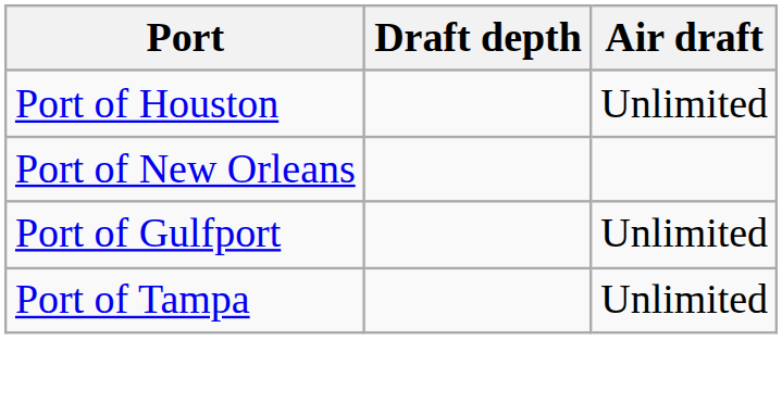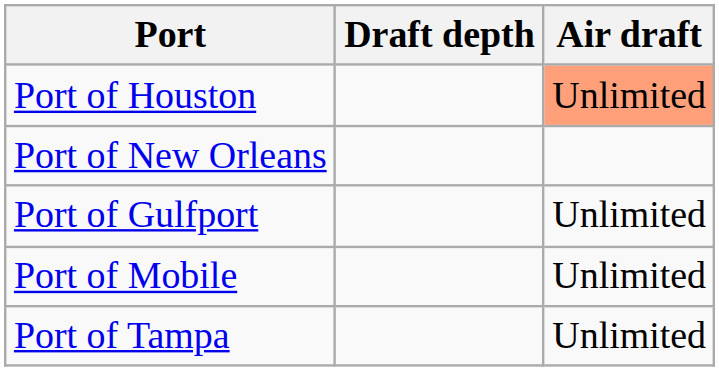Port of Houston | Air draft: no background -> lightsalmon background
+ row: Port of Mobile | Unlimited
